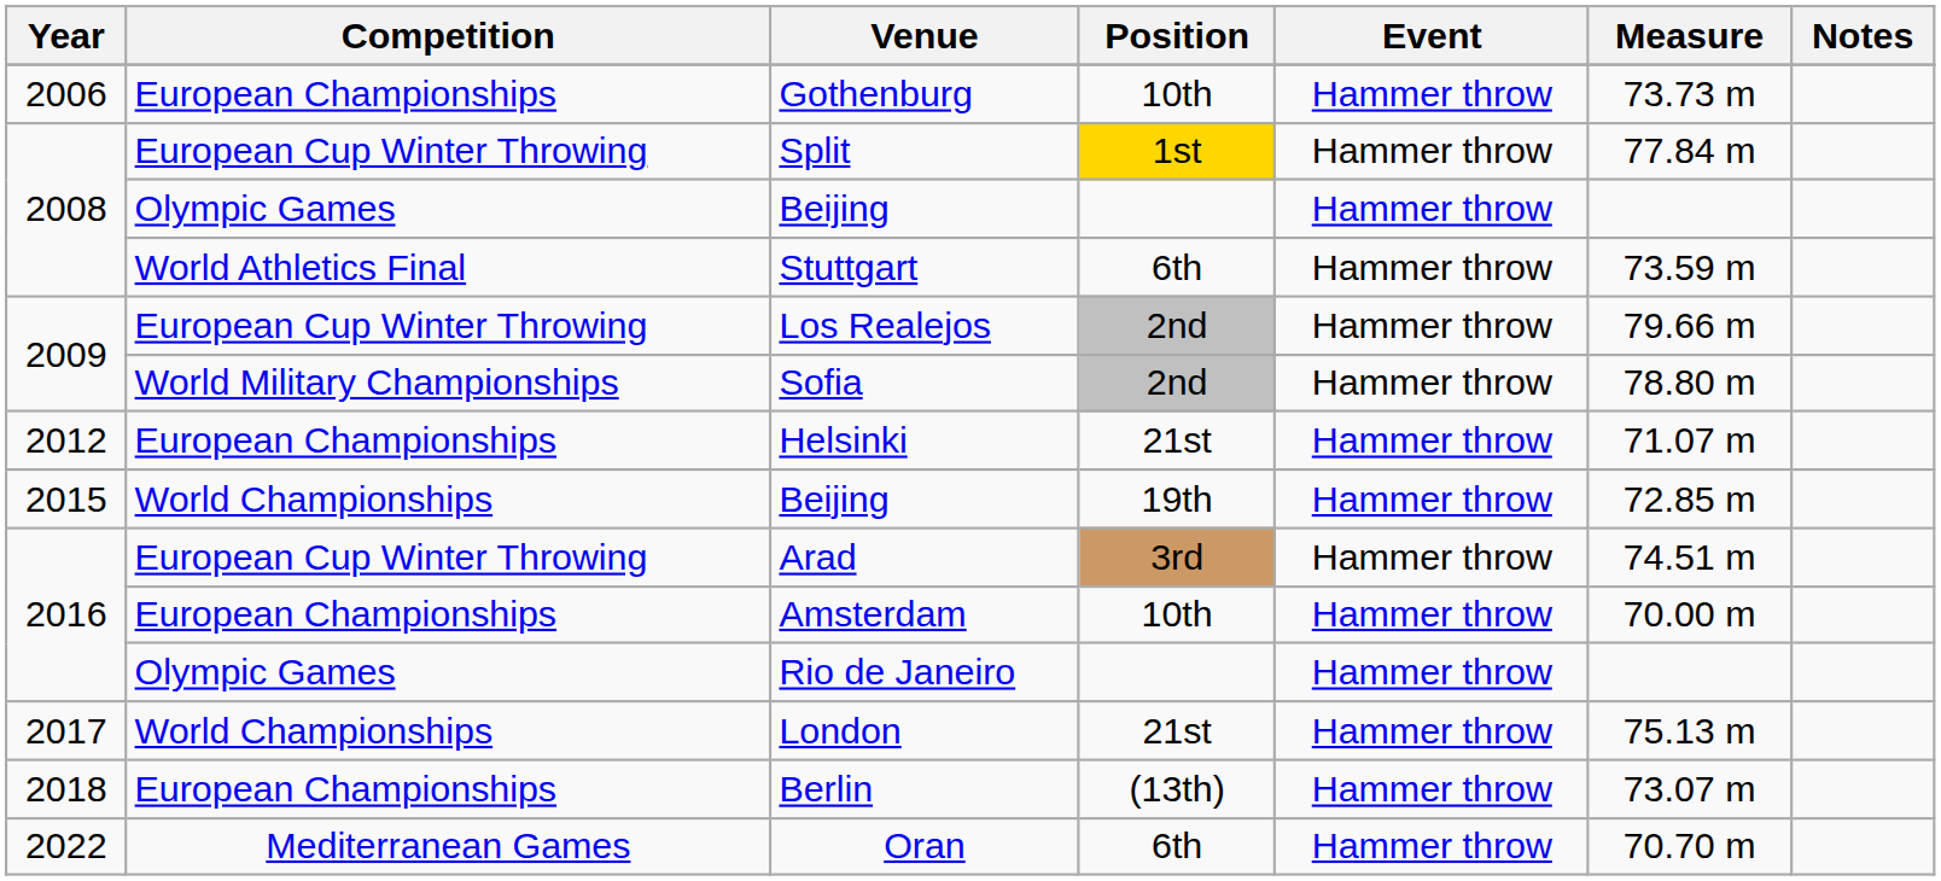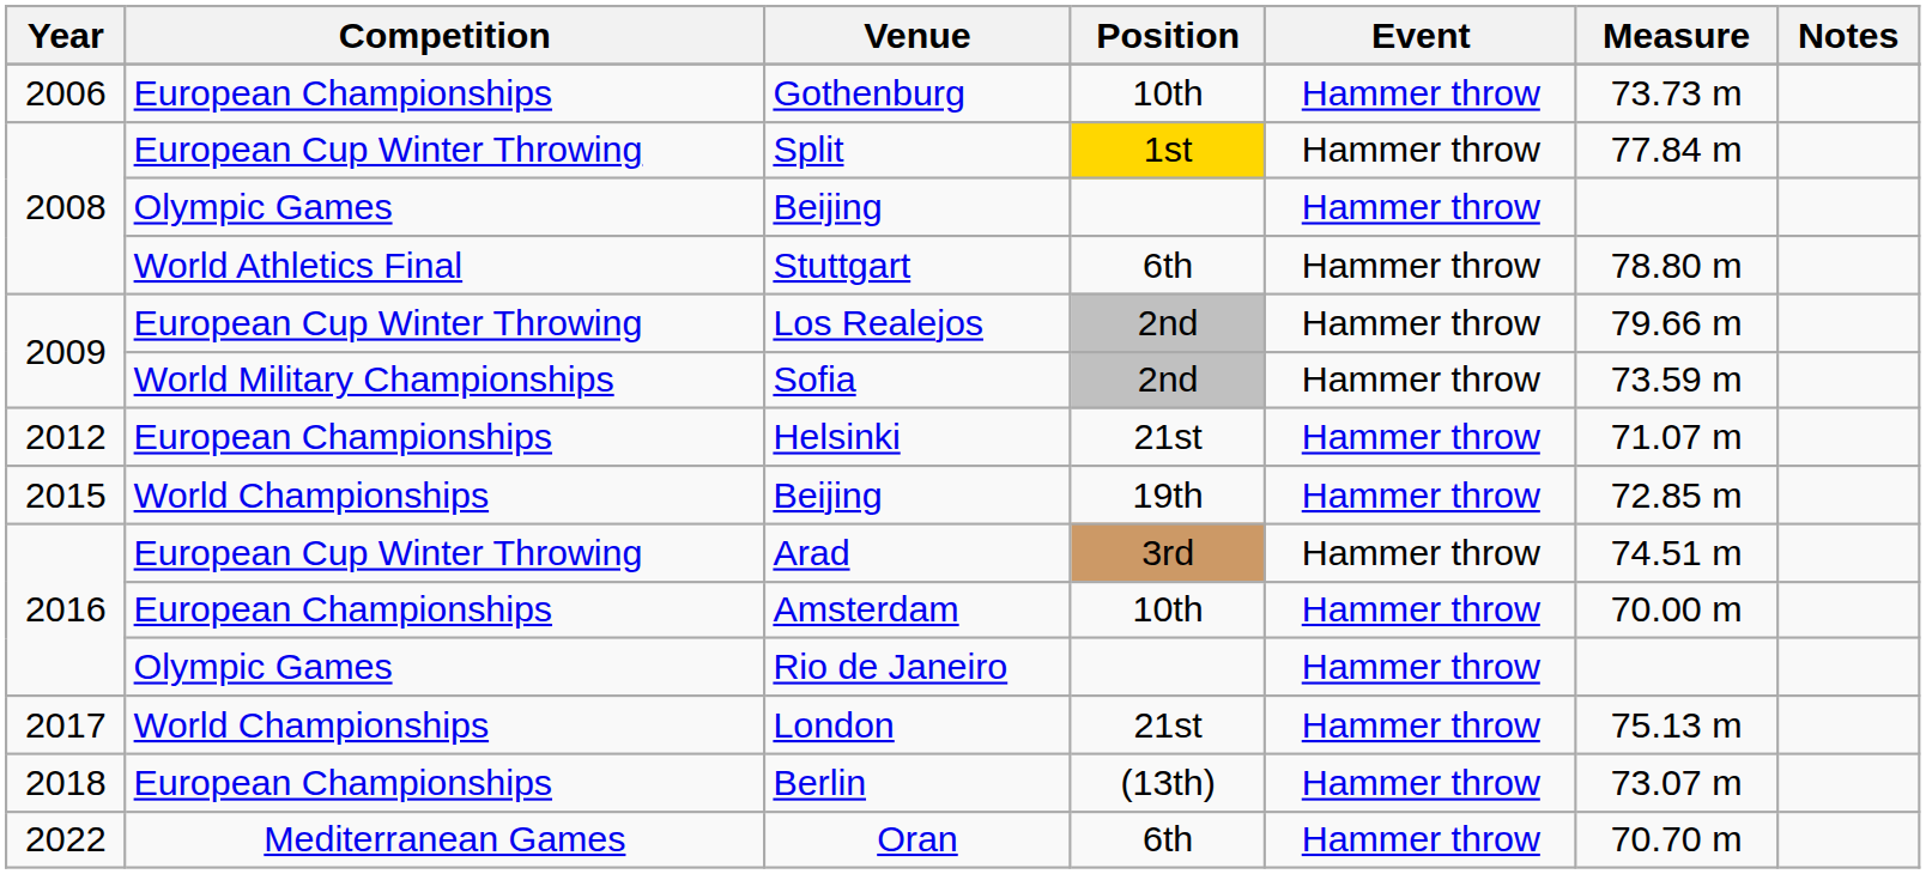Stuttgart | Measure: 73.59 m -> 78.80 m
Sofia | Measure: 78.80 m -> 73.59 m
